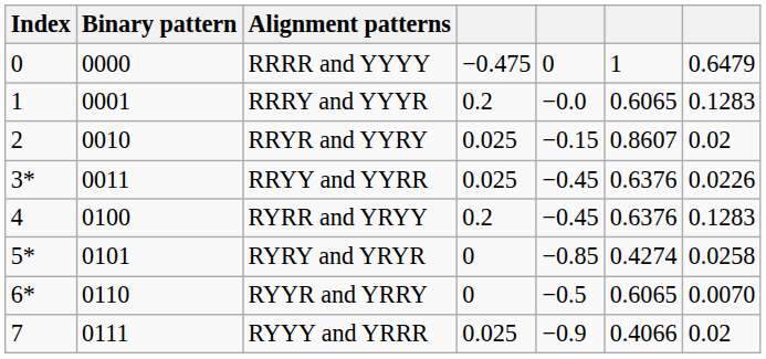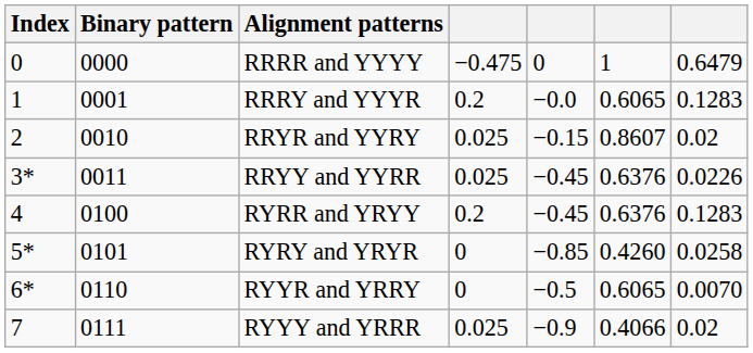RYRY and YRYR | column 6: 0.4274 -> 0.4260
